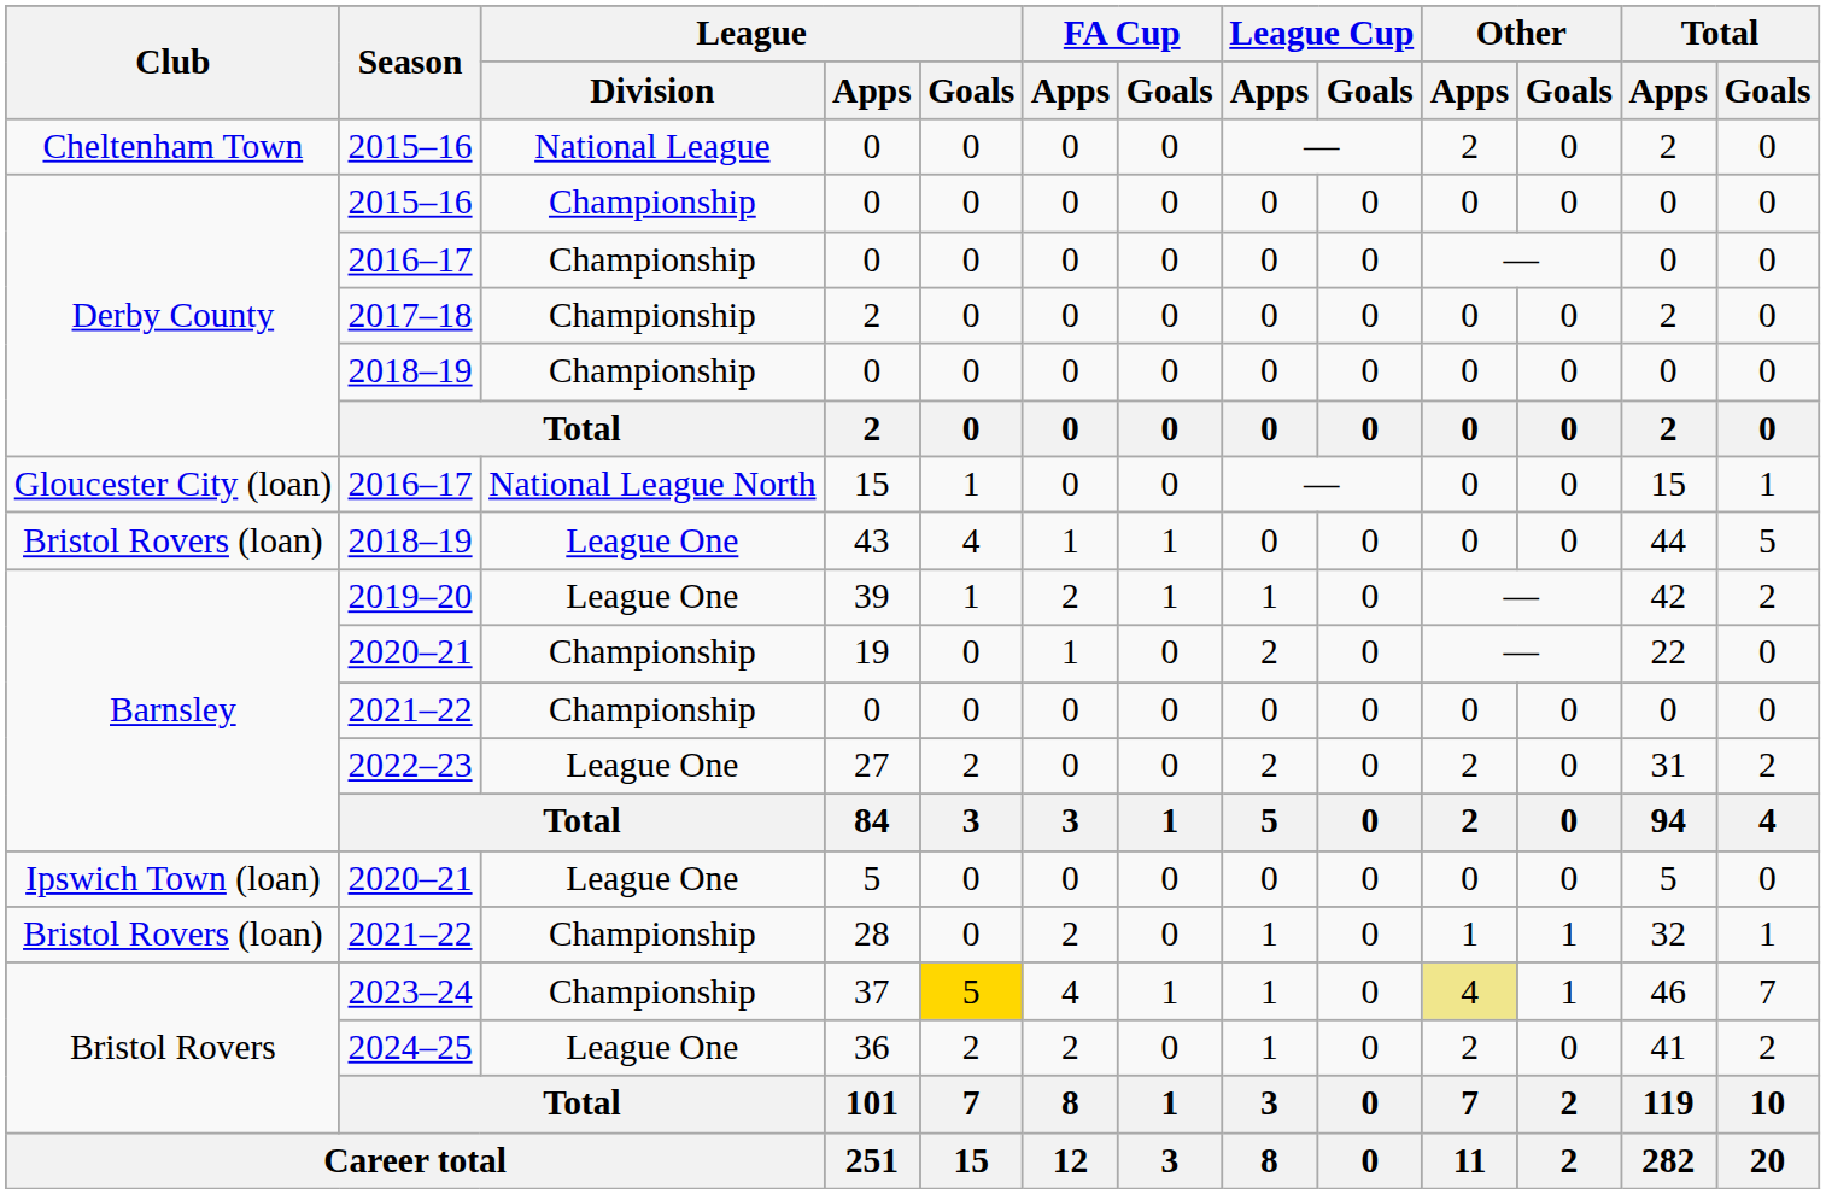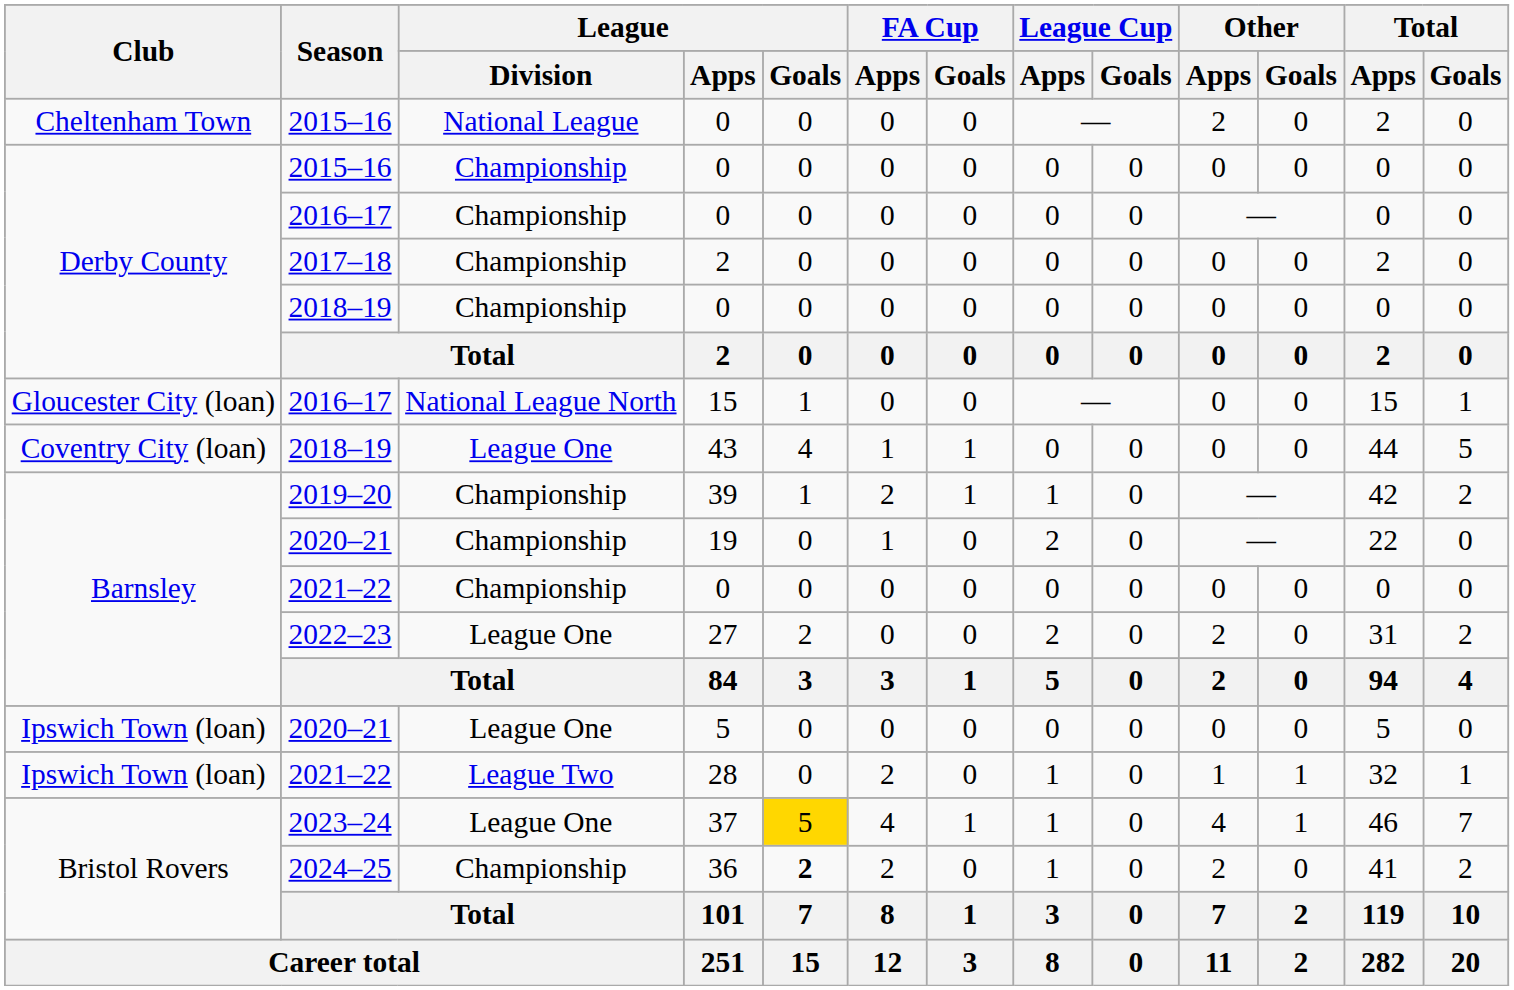43 | Club: Bristol Rovers (loan) -> Coventry City (loan)
39 | League / Division: League One -> Championship
28 | Club: Bristol Rovers (loan) -> Ipswich Town (loan)
28 | League / Division: Championship -> League Two
37 | League / Division: Championship -> League One
37 | Other / Apps: khaki background -> no background
36 | League / Division: League One -> Championship
36 | League / Goals: normal -> bold
